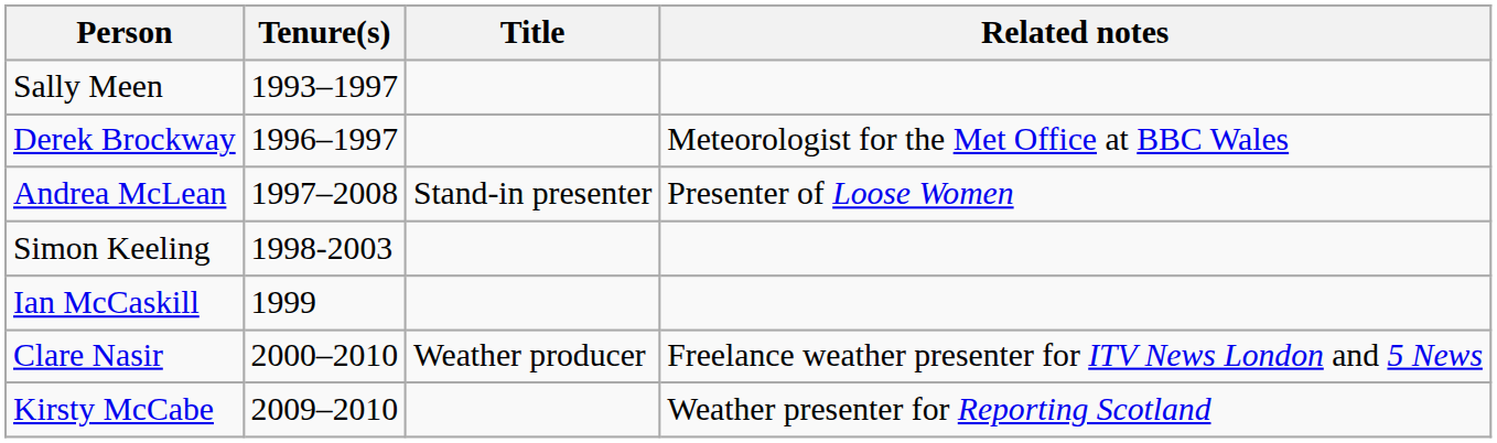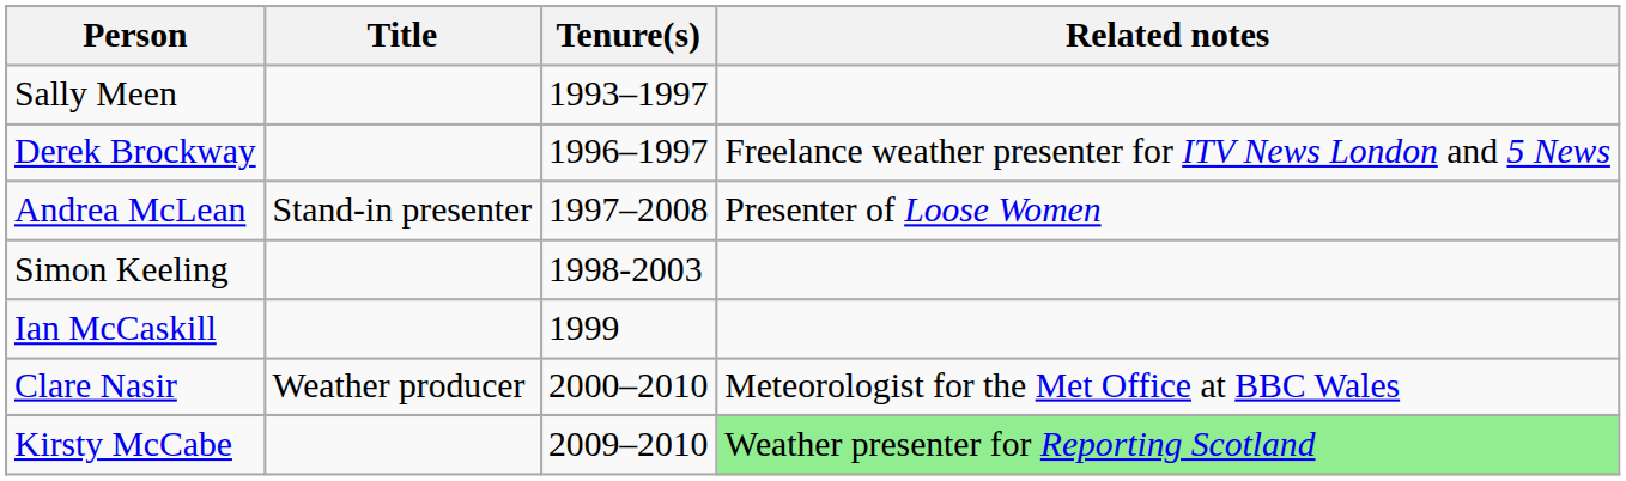columns swapped: Tenure(s) <-> Title
Derek Brockway | Related notes: Meteorologist for the Met Office at BBC Wales -> Freelance weather presenter for ITV News London and 5 News
Clare Nasir | Related notes: Freelance weather presenter for ITV News London and 5 News -> Meteorologist for the Met Office at BBC Wales
Kirsty McCabe | Related notes: no background -> lightgreen background
